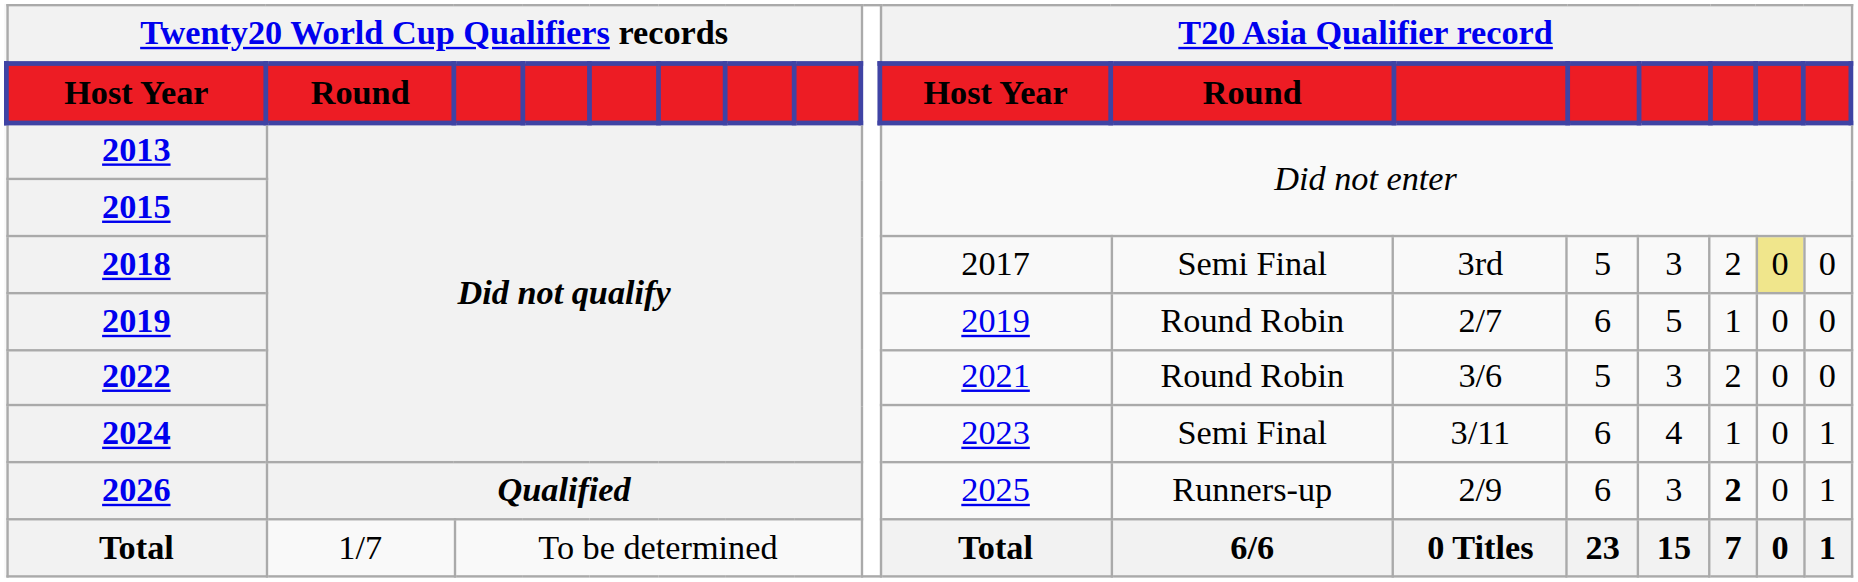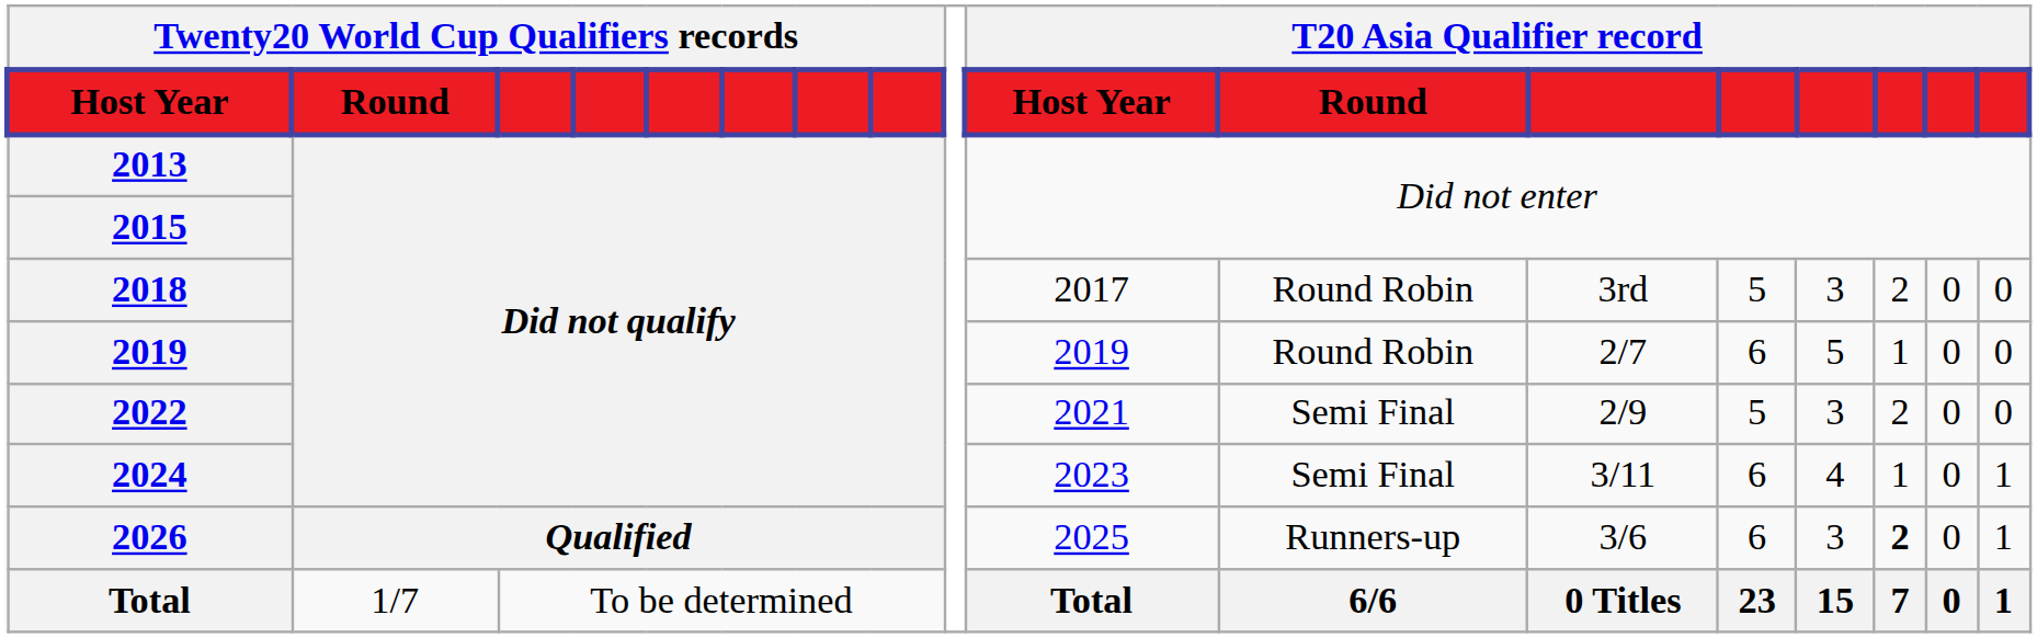2018 | T20 Asia Qualifier record / Round: Semi Final -> Round Robin
2018 | column 16: khaki background -> no background
2022 | T20 Asia Qualifier record / Round: Round Robin -> Semi Final
2022 | column 12: 3/6 -> 2/9
2026 | column 12: 2/9 -> 3/6
